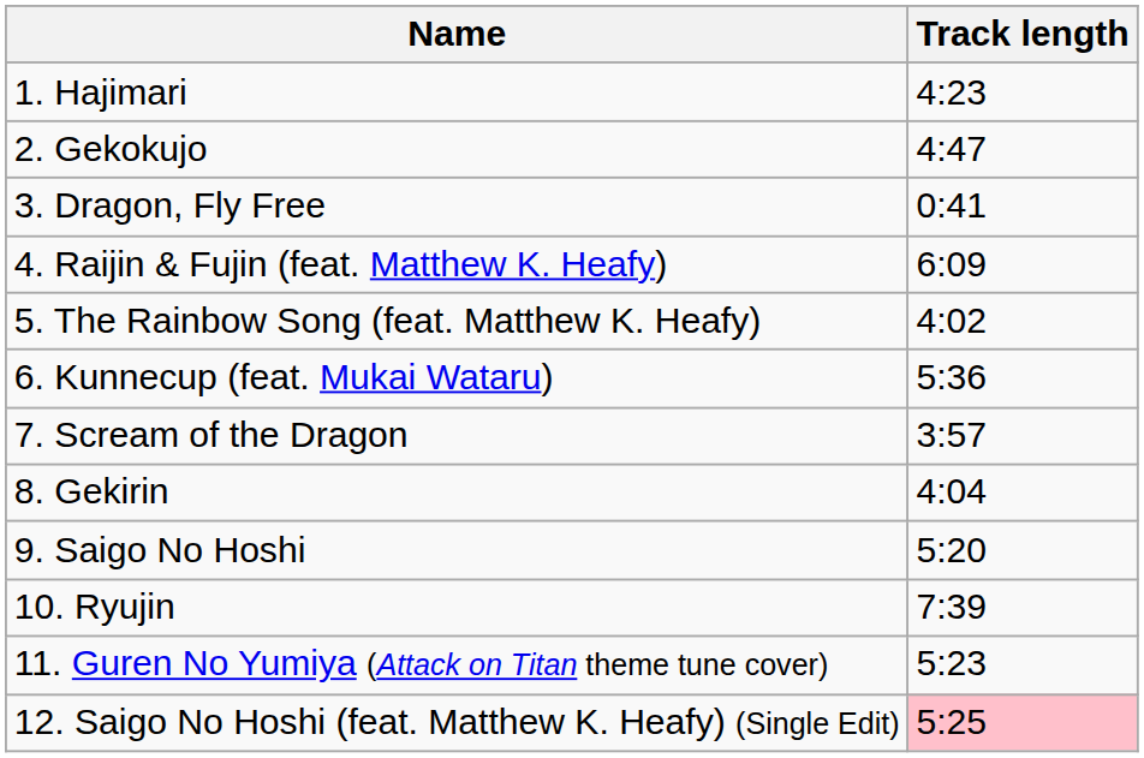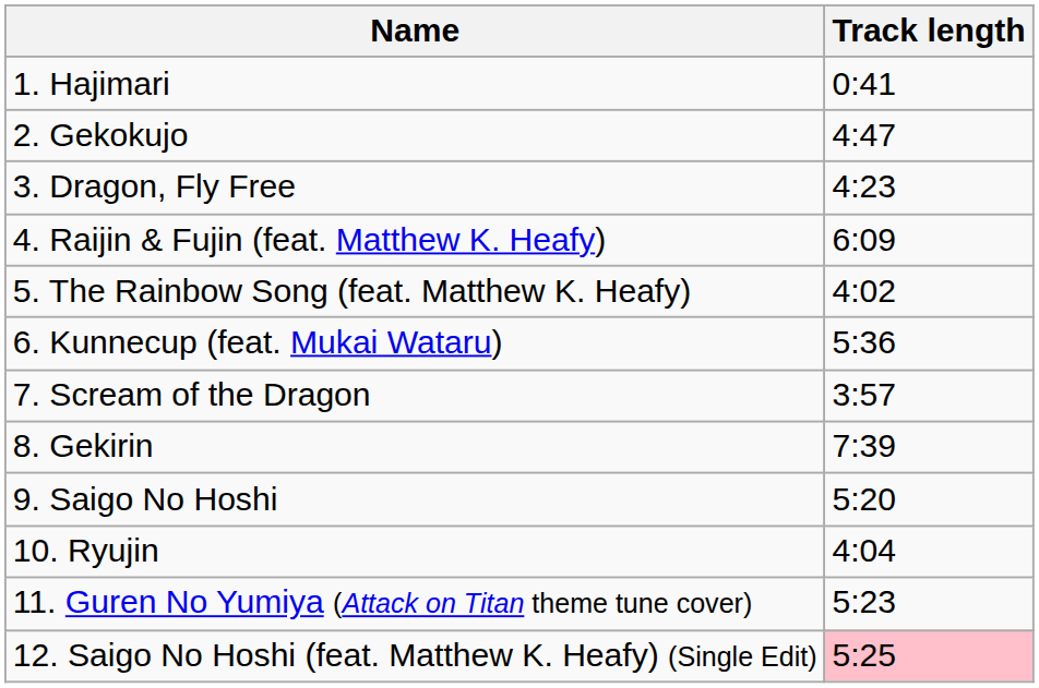1. Hajimari | Track length: 4:23 -> 0:41
3. Dragon, Fly Free | Track length: 0:41 -> 4:23
8. Gekirin | Track length: 4:04 -> 7:39
10. Ryujin | Track length: 7:39 -> 4:04
